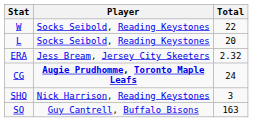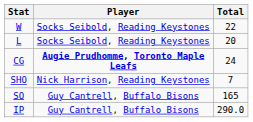- row: ERA | Jess Bream, Jersey City Skeeters | 2.32
SHO | Total: 3 -> 7
SO | Total: 163 -> 165
+ row: IP | Guy Cantrell, Buffalo Bisons | 290.0
